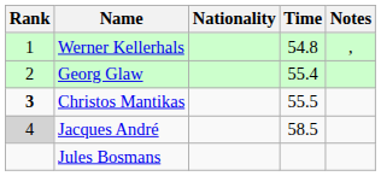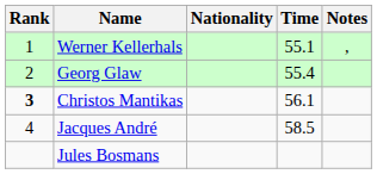Werner Kellerhals | Time: 54.8 -> 55.1
Christos Mantikas | Time: 55.5 -> 56.1
Jacques André | Rank: lightgrey background -> no background
